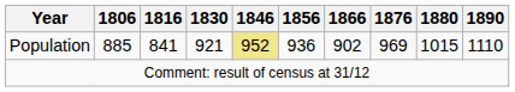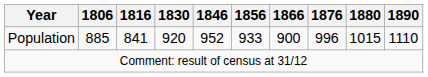Population | 1830: 921 -> 920
Population | 1846: khaki background -> no background
Population | 1856: 936 -> 933
Population | 1866: 902 -> 900
Population | 1876: 969 -> 996
